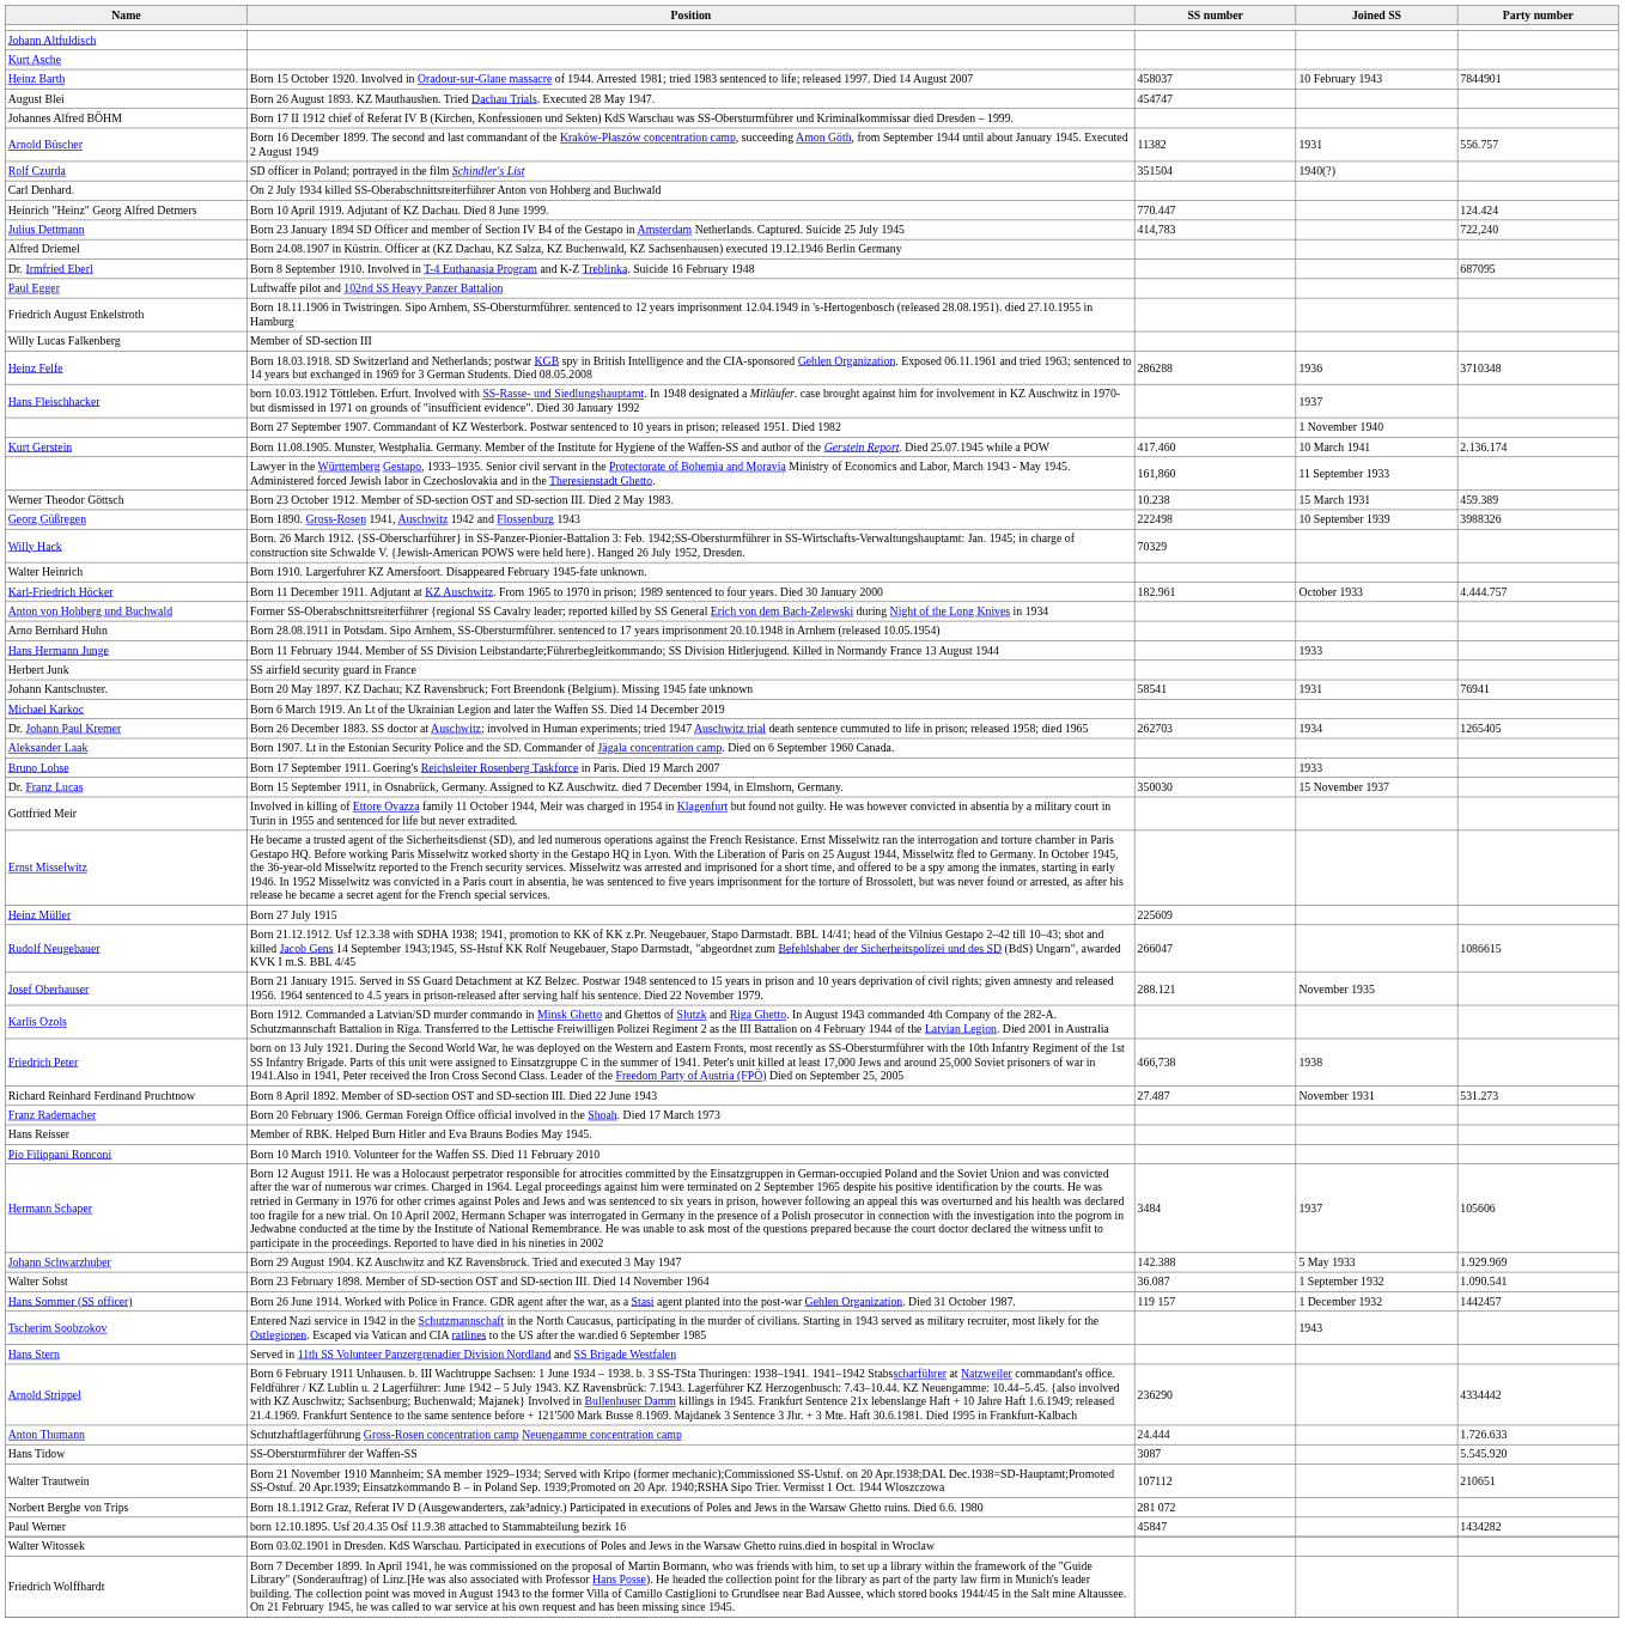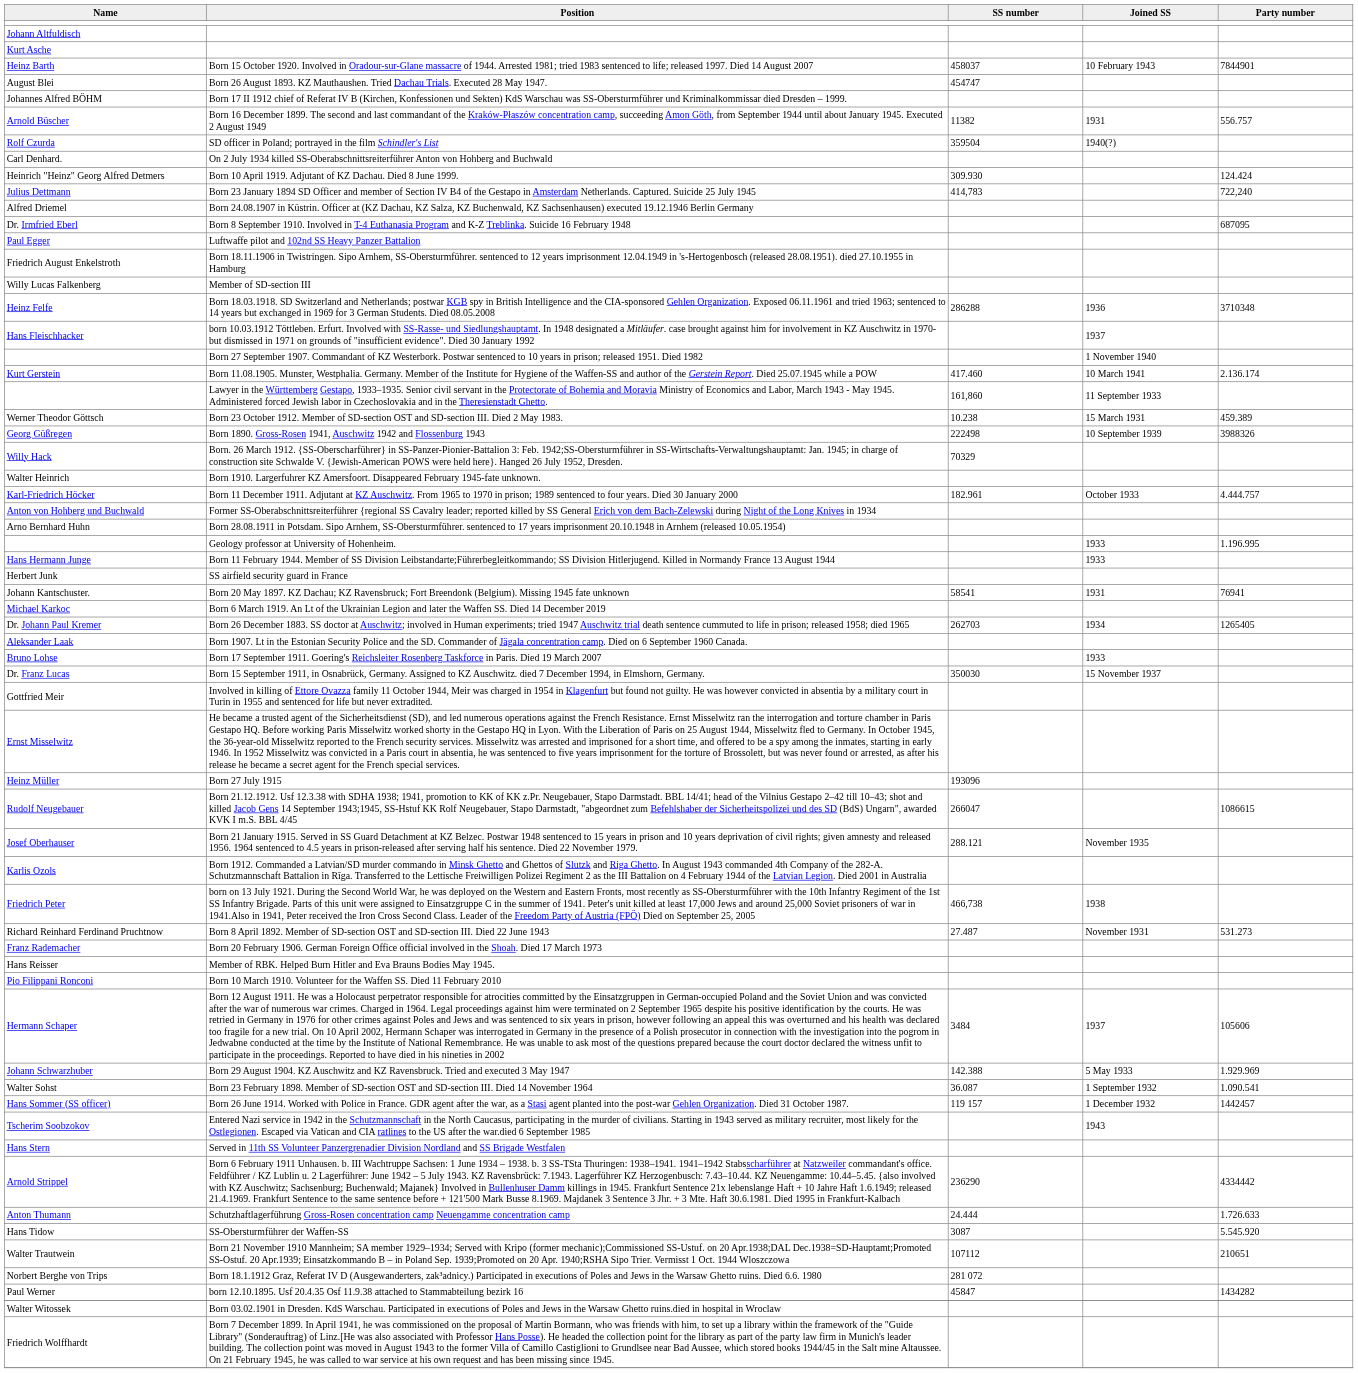SD officer in Poland; portrayed in the film Schindler's List | SS number: 351504 -> 359504
Born 10 April 1919. Adjutant of KZ Dachau. Died 8 June 1999. | SS number: 770.447 -> 309.930
+ row: Geology professor at University of Hohenheim. | 1933 | 1.196.995
Born 27 July 1915 | SS number: 225609 -> 193096
